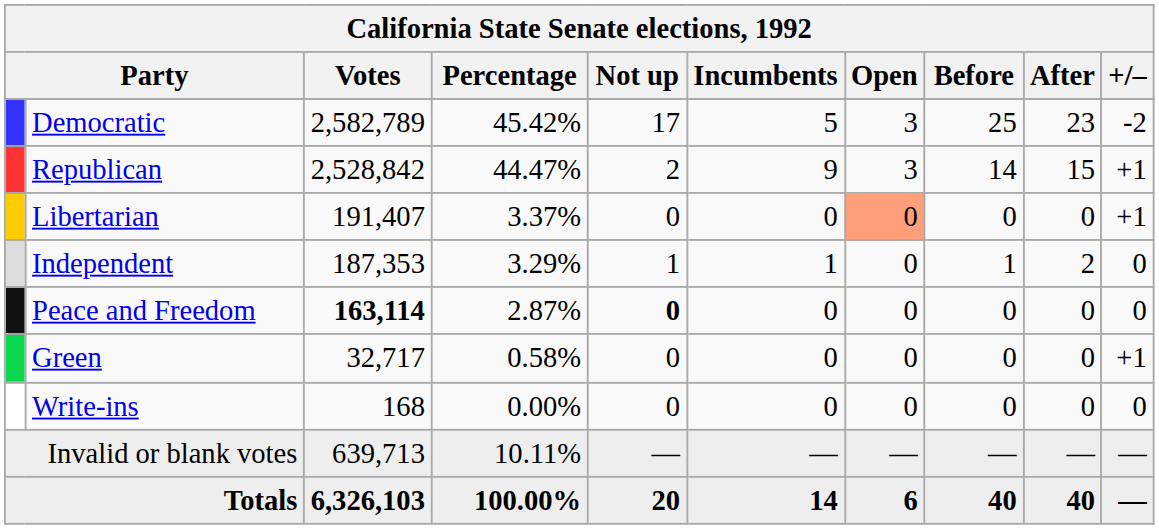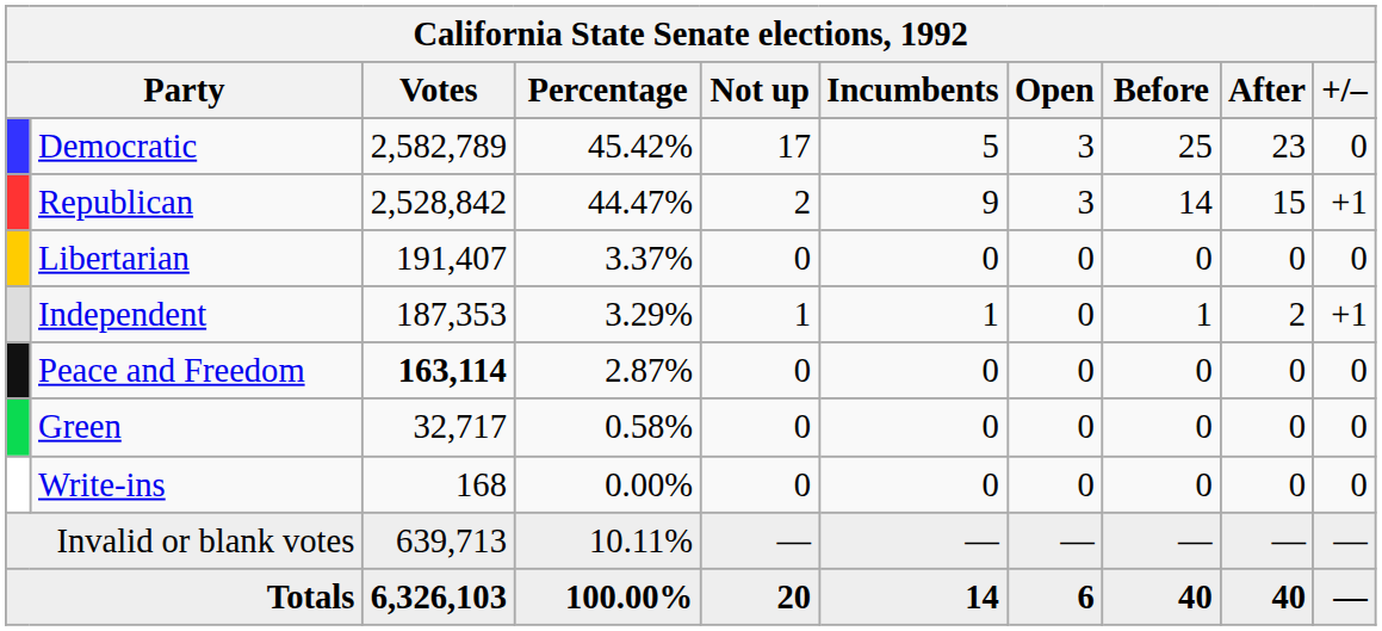Democratic | +/–: -2 -> 0
Libertarian | Open: lightsalmon background -> no background
Libertarian | +/–: +1 -> 0
Independent | +/–: 0 -> +1
Peace and Freedom | Not up: bold -> normal
Green | +/–: +1 -> 0
